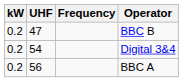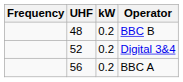columns swapped: Frequency <-> kW
BBC B | UHF: 47 -> 48
Digital 3&4 | UHF: 54 -> 52
